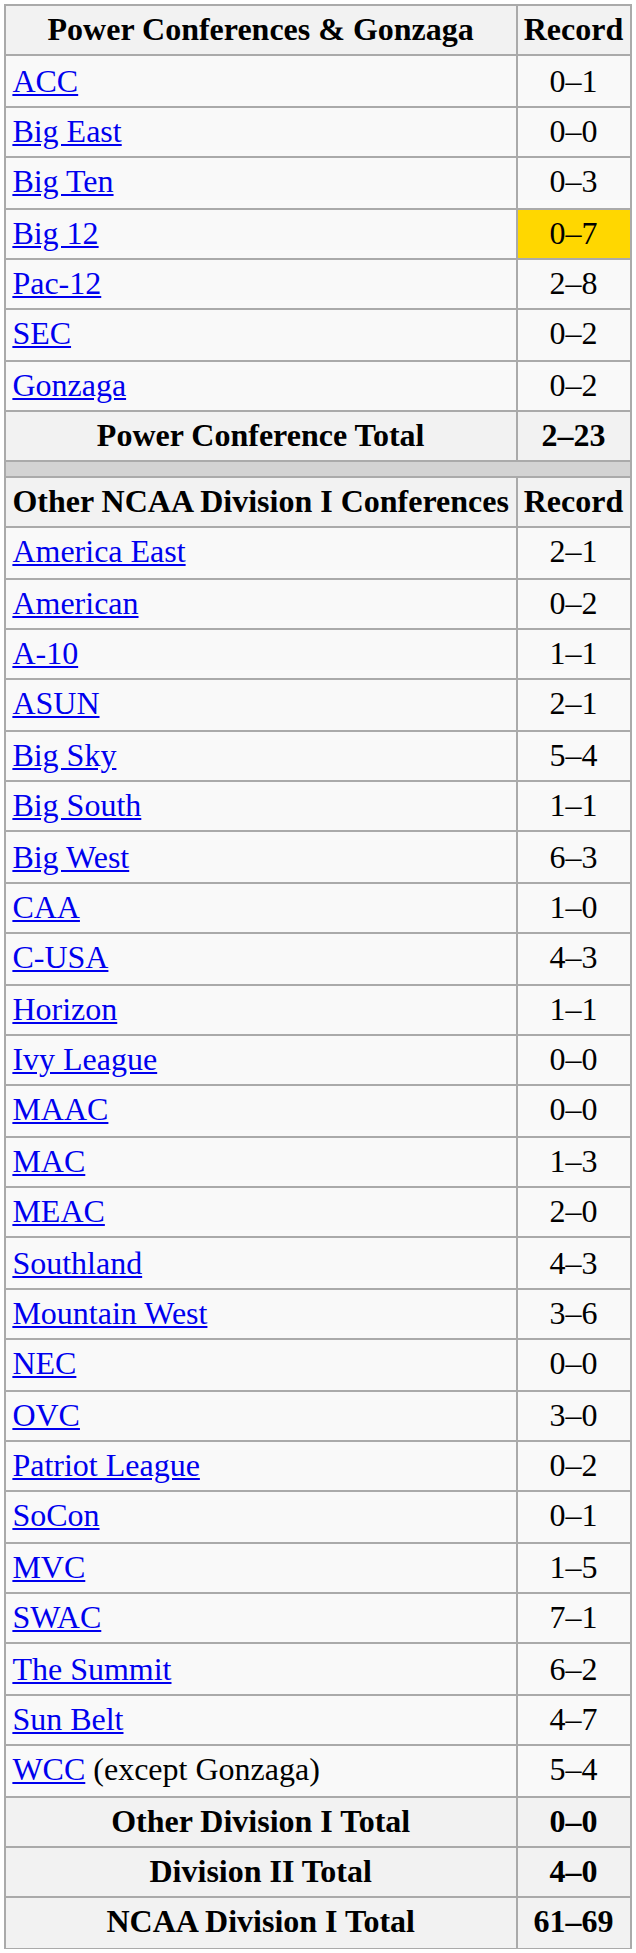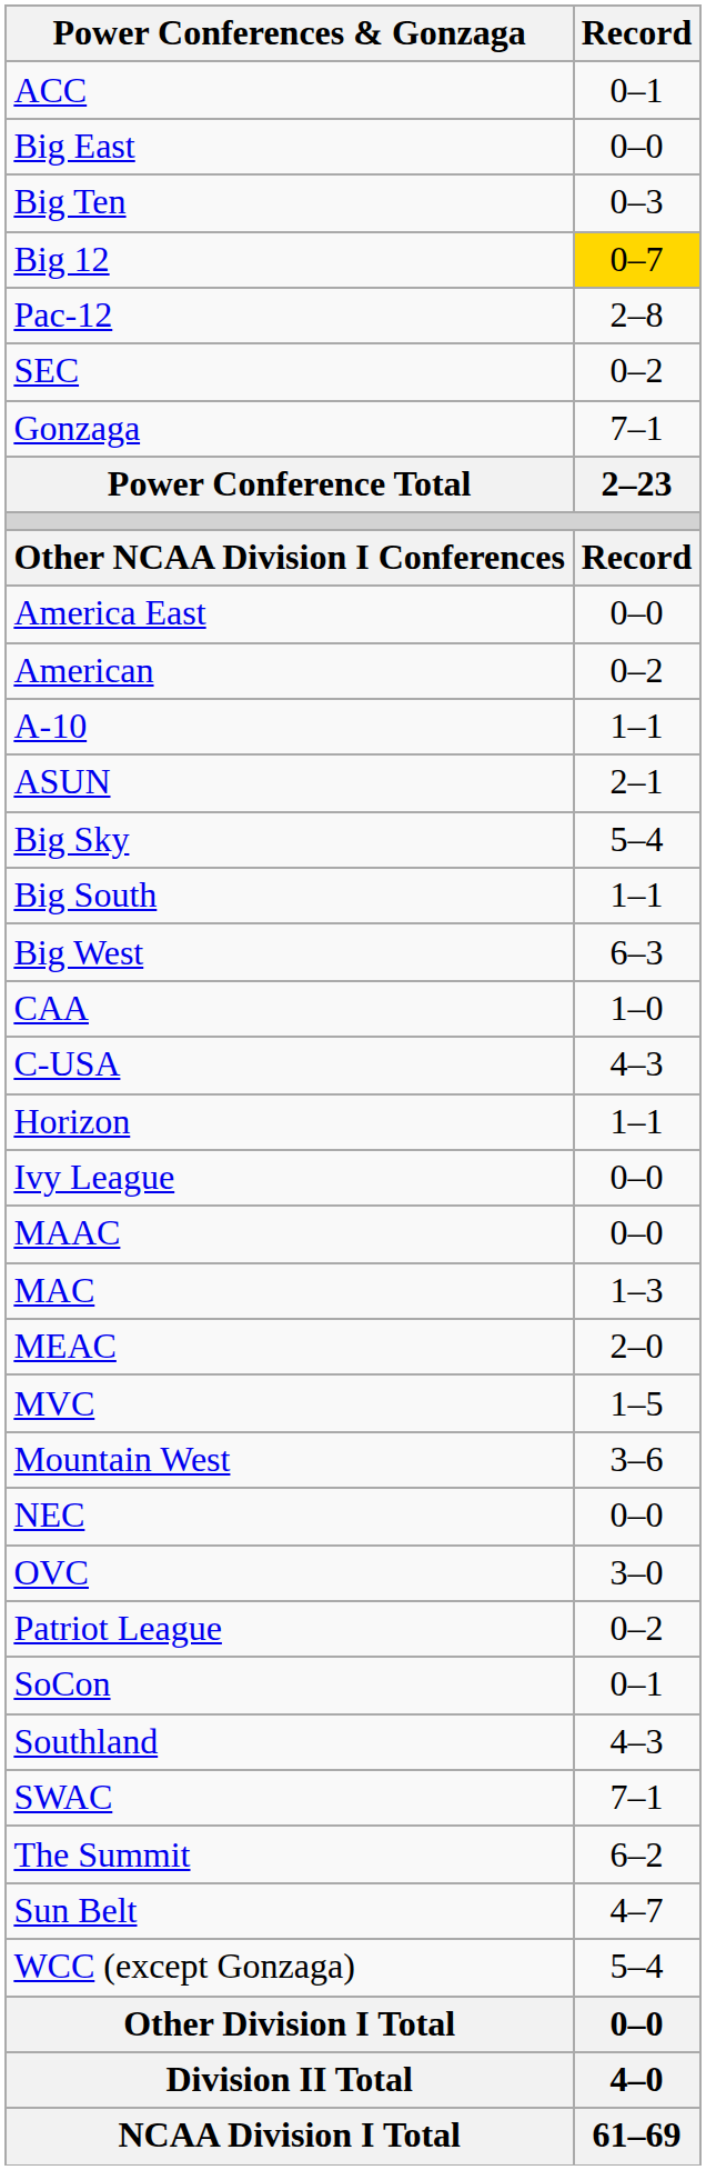Gonzaga | Record: 0–2 -> 7–1
America East | Record: 2–1 -> 0–0
rows swapped: MVC <-> Southland
